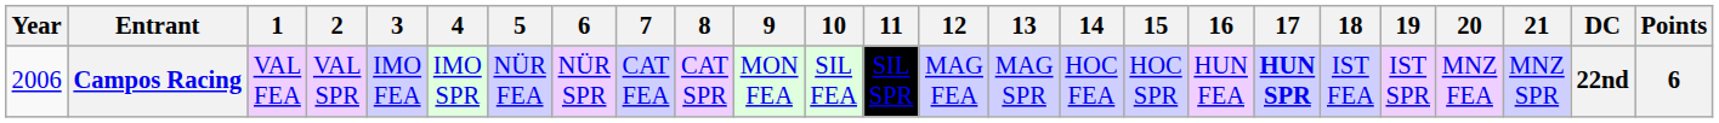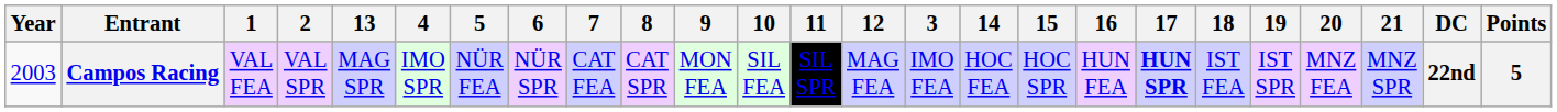columns swapped: 3 <-> 13
Campos Racing | Year: 2006 -> 2003
Campos Racing | Points: 6 -> 5
